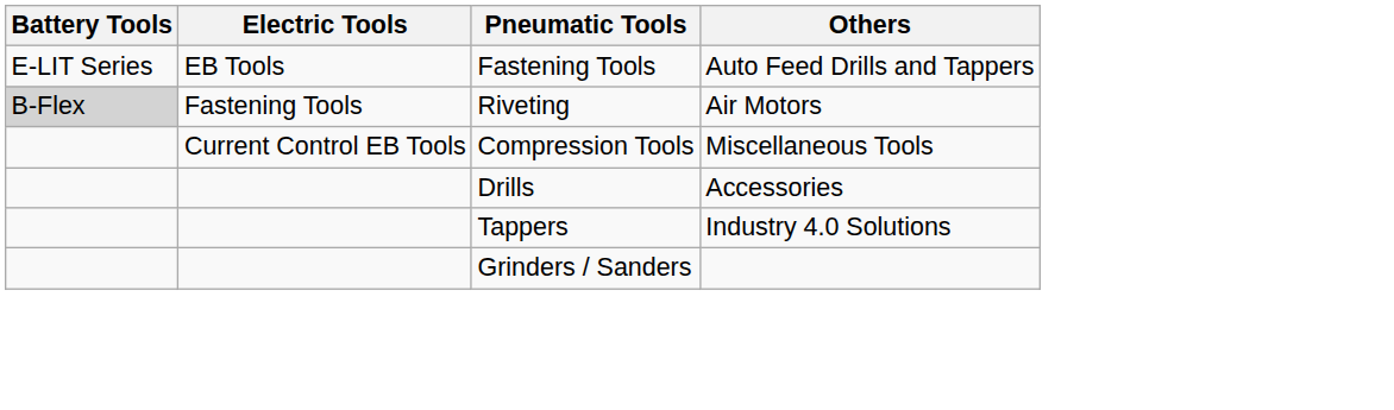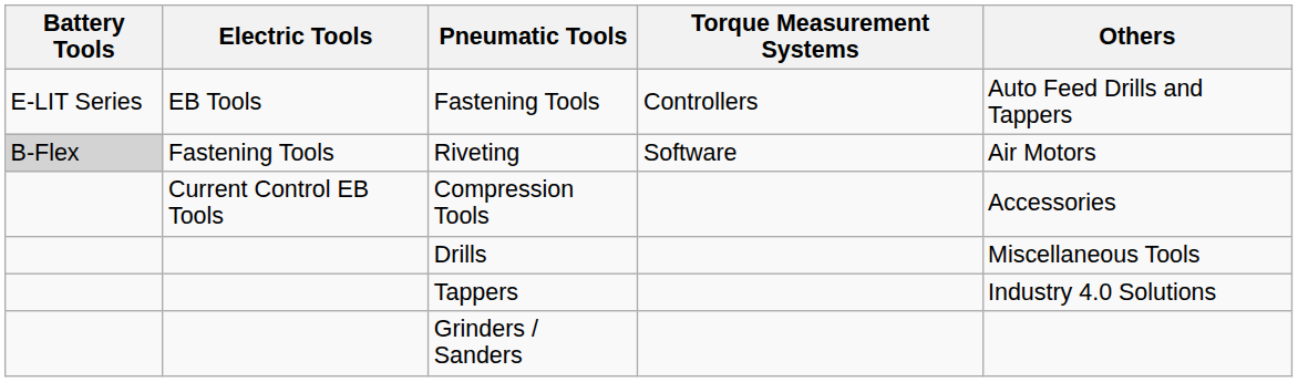+ column: Torque Measurement Systems | Controllers | Software
Compression Tools | Others: Miscellaneous Tools -> Accessories
Drills | Others: Accessories -> Miscellaneous Tools
